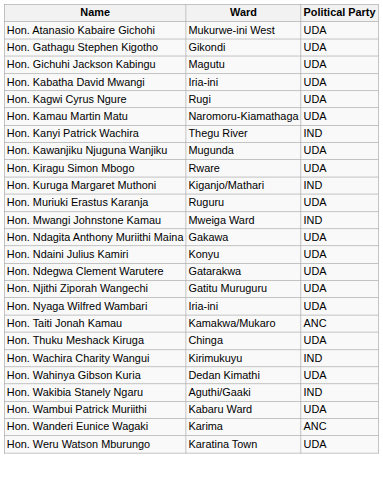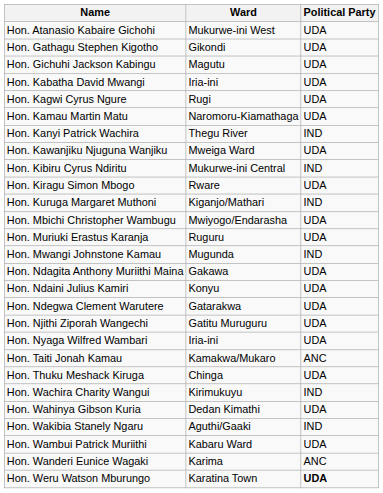Hon. Kawanjiku Njuguna Wanjiku | Ward: Mugunda -> Mweiga Ward
+ row: Hon. Kibiru Cyrus Ndiritu | Mukurwe-ini Central | IND
+ row: Hon. Mbichi Christopher Wambugu | Mwiyogo/Endarasha | UDA
Hon. Mwangi Johnstone Kamau | Ward: Mweiga Ward -> Mugunda
Hon. Weru Watson Mburungo | Political Party: normal -> bold
